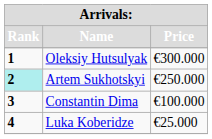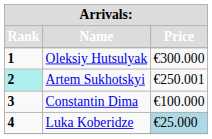Artem Sukhotskyi | Price: €250.000 -> €250.001
Luka Koberidze | Price: no background -> lightblue background
